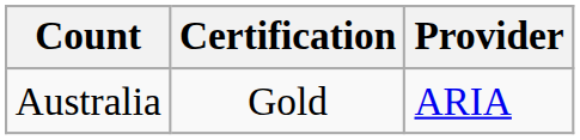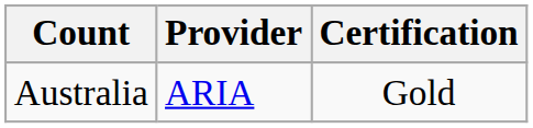columns swapped: Provider <-> Certification
